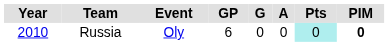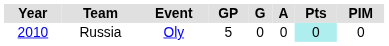Russia | GP: 6 -> 5
Russia | PIM: bold -> normal
